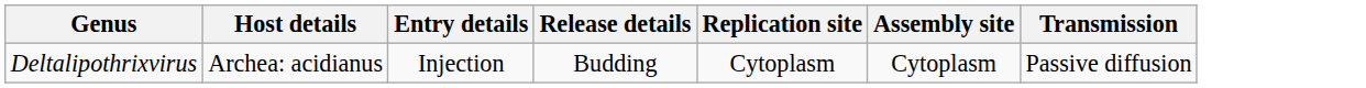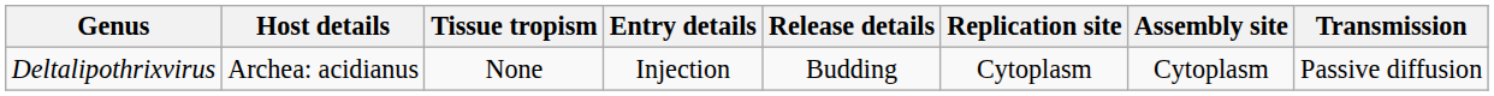+ column: Tissue tropism | None
